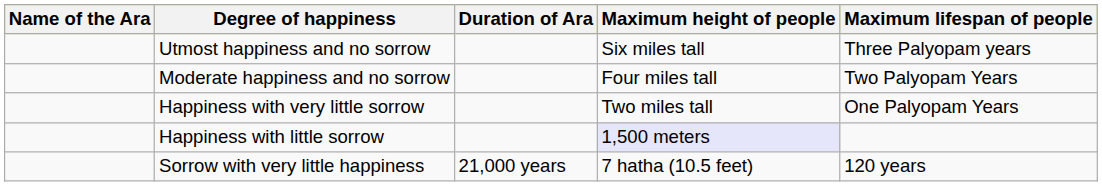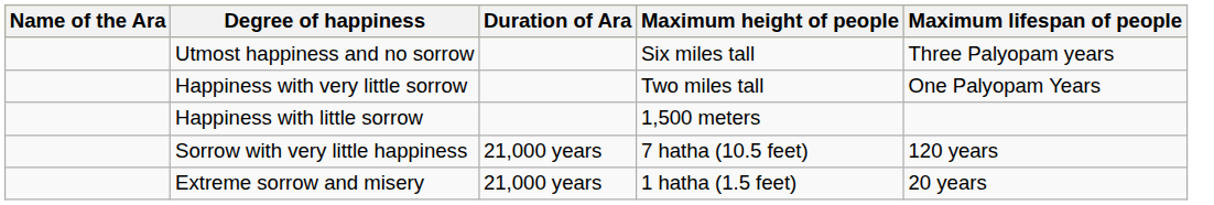- row: Moderate happiness and no sorrow | Four miles tall | Two Palyopam Years
Happiness with little sorrow | Maximum height of people: lavender background -> no background
+ row: Extreme sorrow and misery | 21,000 years | 1 hatha (1.5 feet) | 20 years
